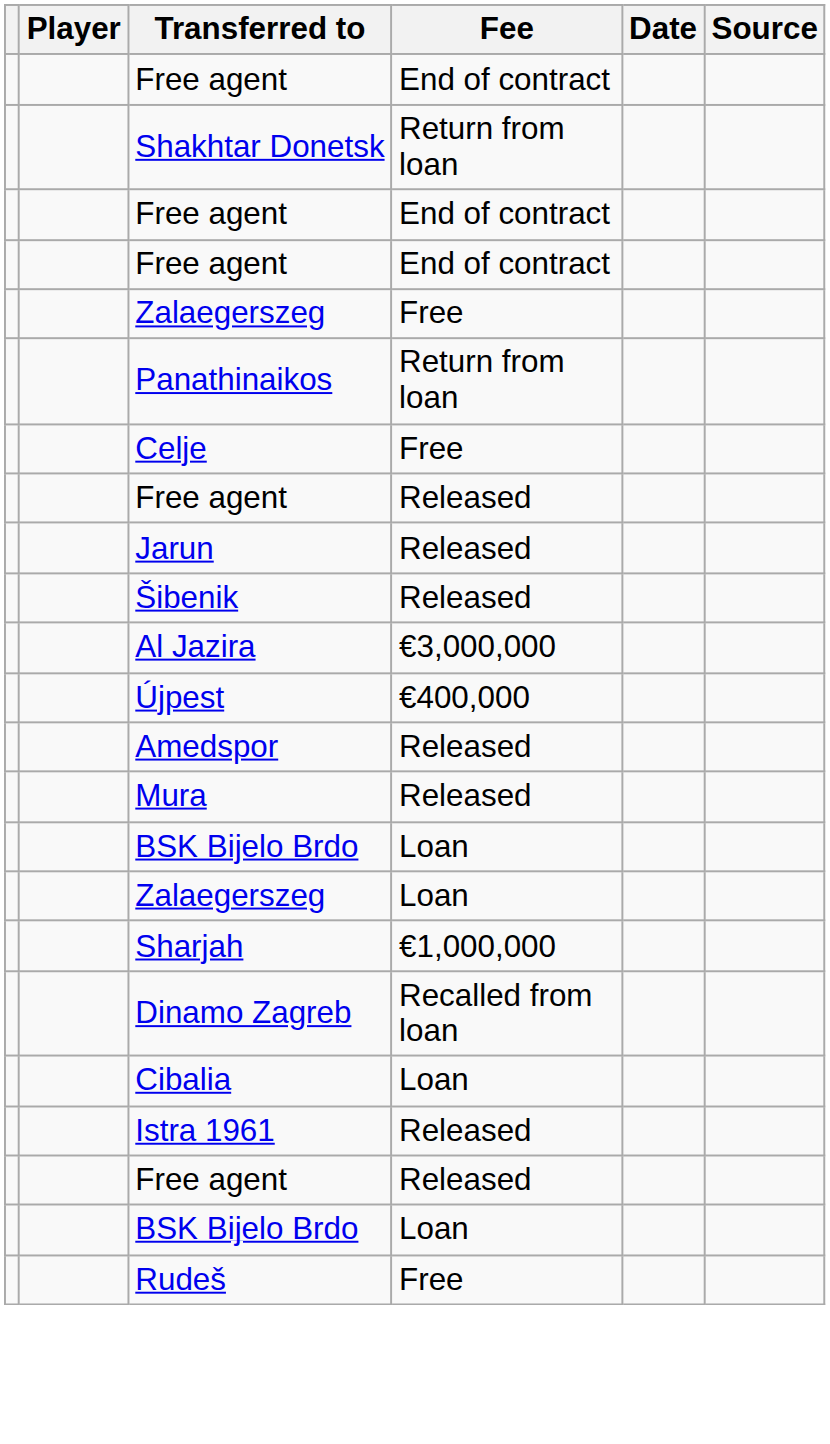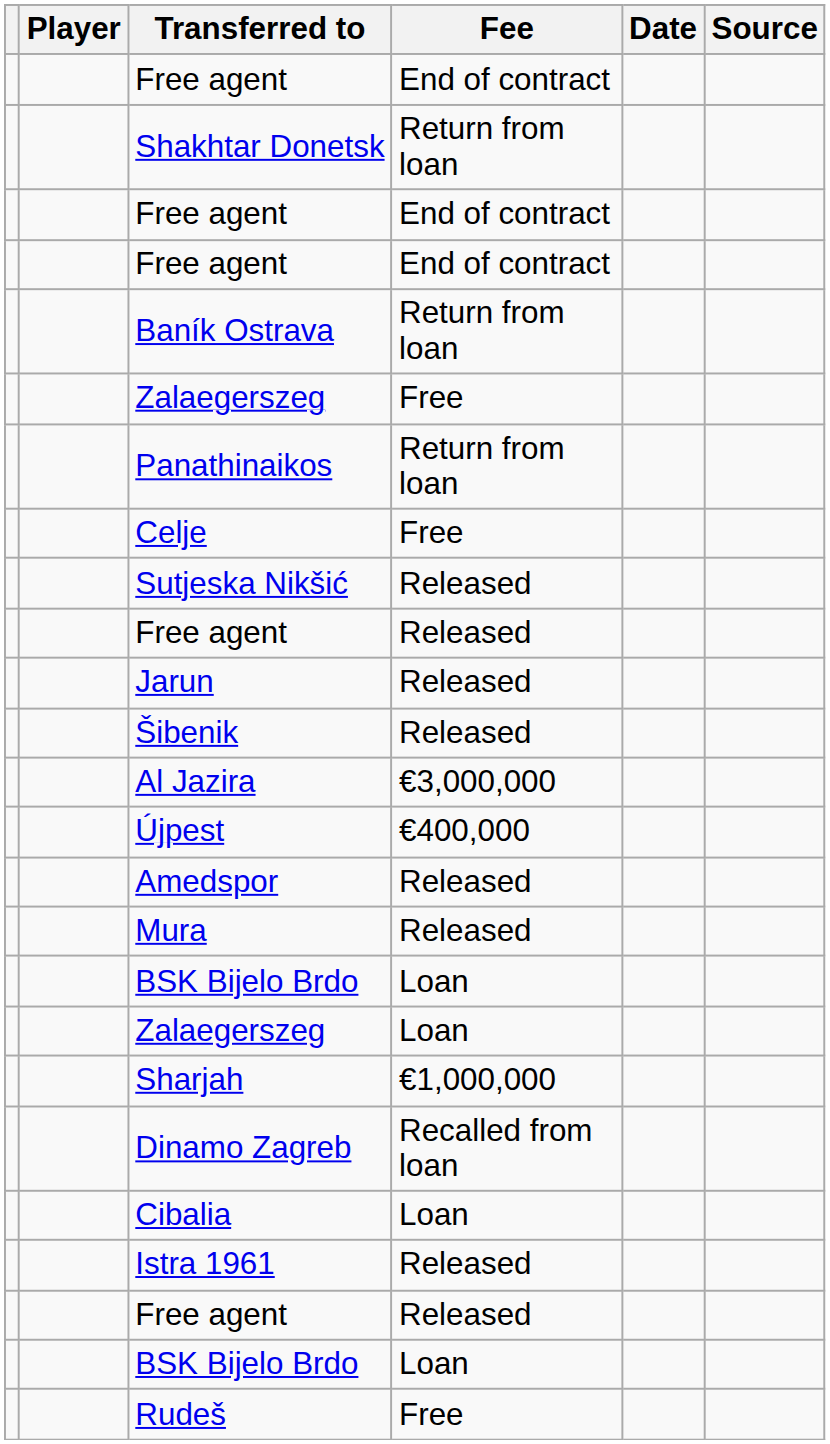+ row: Baník Ostrava | Return from loan
+ row: Sutjeska Nikšić | Released
